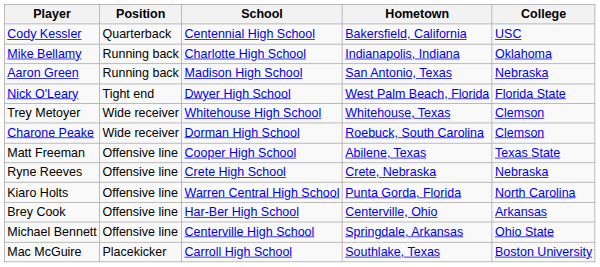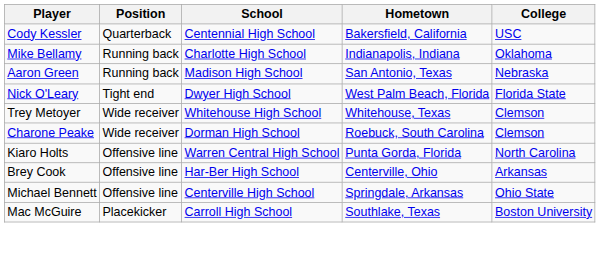- row: Matt Freeman | Offensive line | Cooper High School | Abilene, Texas | Texas State
- row: Ryne Reeves | Offensive line | Crete High School | Crete, Nebraska | Nebraska
